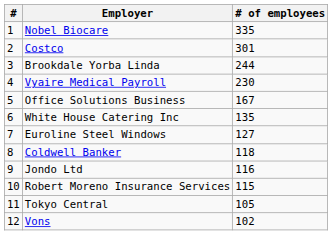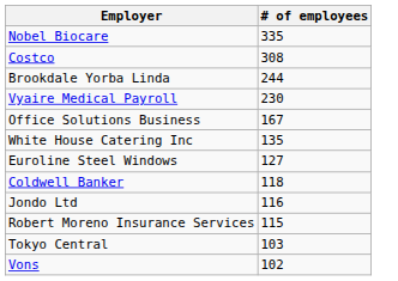- column: # | 1 | 2 | 3 | 4 | 5 | 6 | 7 | 8 | 9 | 10 | 11 | 12
Costco | # of employees: 301 -> 308
Tokyo Central | # of employees: 105 -> 103
